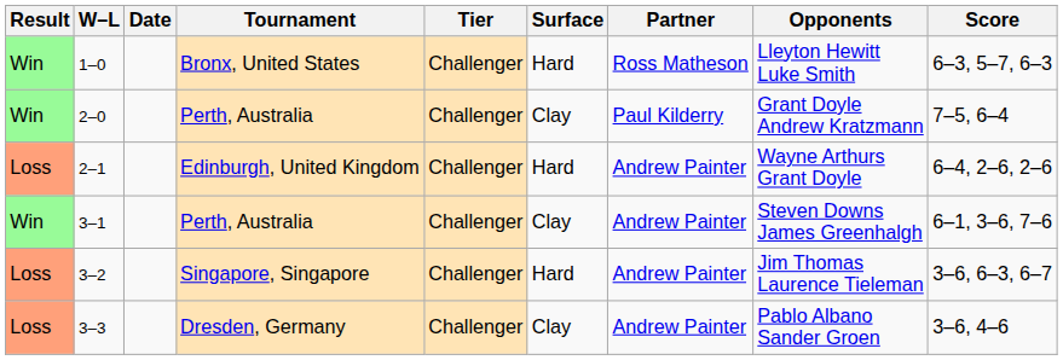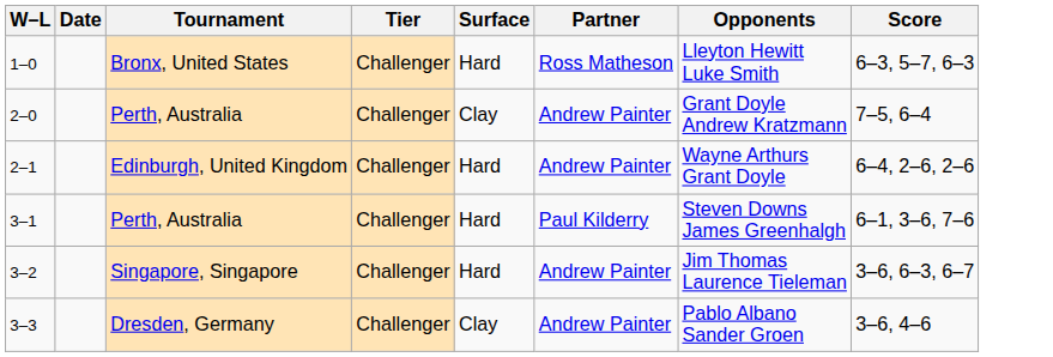- column: Result | Win | Win | Loss | Win | Loss | Loss
2–0 | Partner: Paul Kilderry -> Andrew Painter
3–1 | Surface: Clay -> Hard
3–1 | Partner: Andrew Painter -> Paul Kilderry
